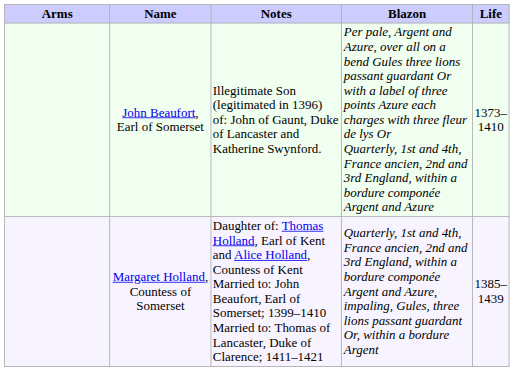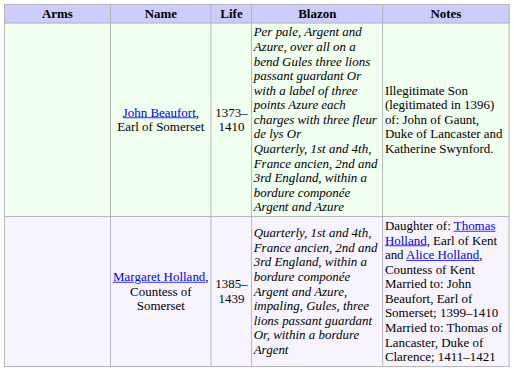columns swapped: Life <-> Notes
